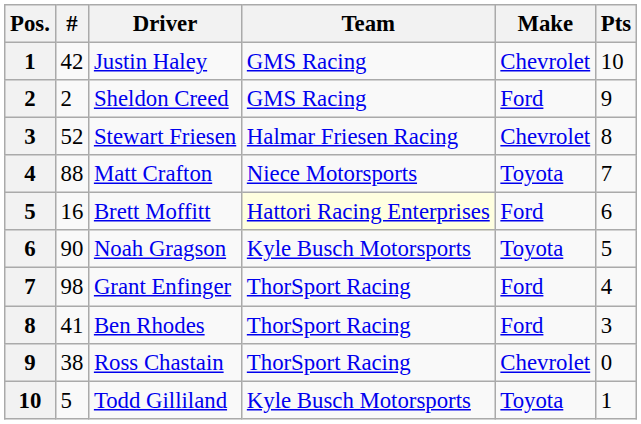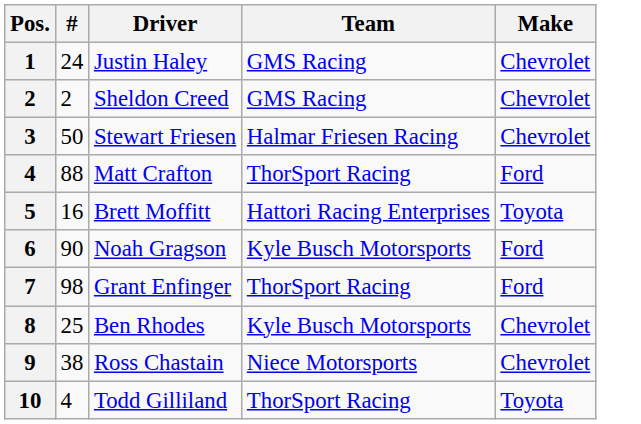- column: Pts | 10 | 9 | 8 | 7 | 6 | 5 | 4 | 3 | 0 | 1
Justin Haley | #: 42 -> 24
Sheldon Creed | Make: Ford -> Chevrolet
Stewart Friesen | #: 52 -> 50
Matt Crafton | Team: Niece Motorsports -> ThorSport Racing
Matt Crafton | Make: Toyota -> Ford
Brett Moffitt | Team: lightyellow background -> no background
Brett Moffitt | Make: Ford -> Toyota
Noah Gragson | Make: Toyota -> Ford
Ben Rhodes | #: 41 -> 25
Ben Rhodes | Team: ThorSport Racing -> Kyle Busch Motorsports
Ben Rhodes | Make: Ford -> Chevrolet
Ross Chastain | Team: ThorSport Racing -> Niece Motorsports
Todd Gilliland | #: 5 -> 4
Todd Gilliland | Team: Kyle Busch Motorsports -> ThorSport Racing
